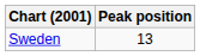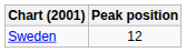Sweden | Peak position: 13 -> 12
